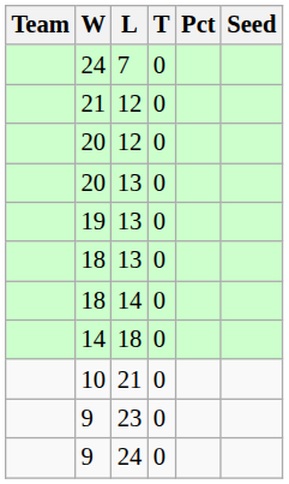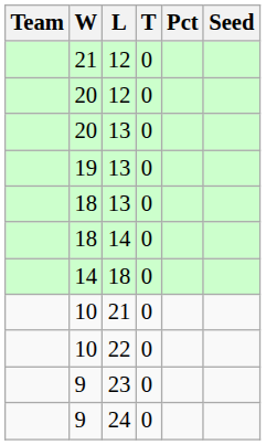- row: 24 | 7 | 0
+ row: 10 | 22 | 0
